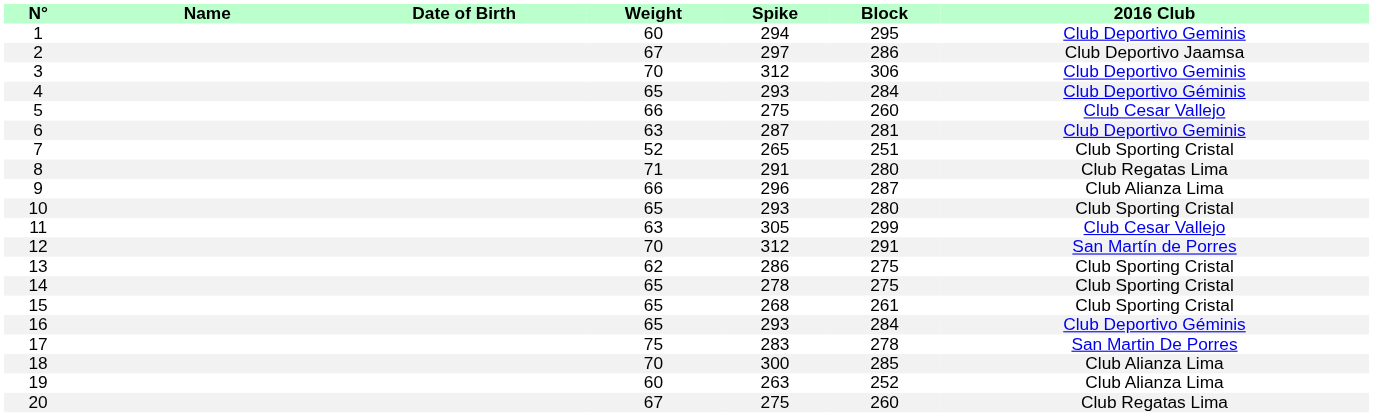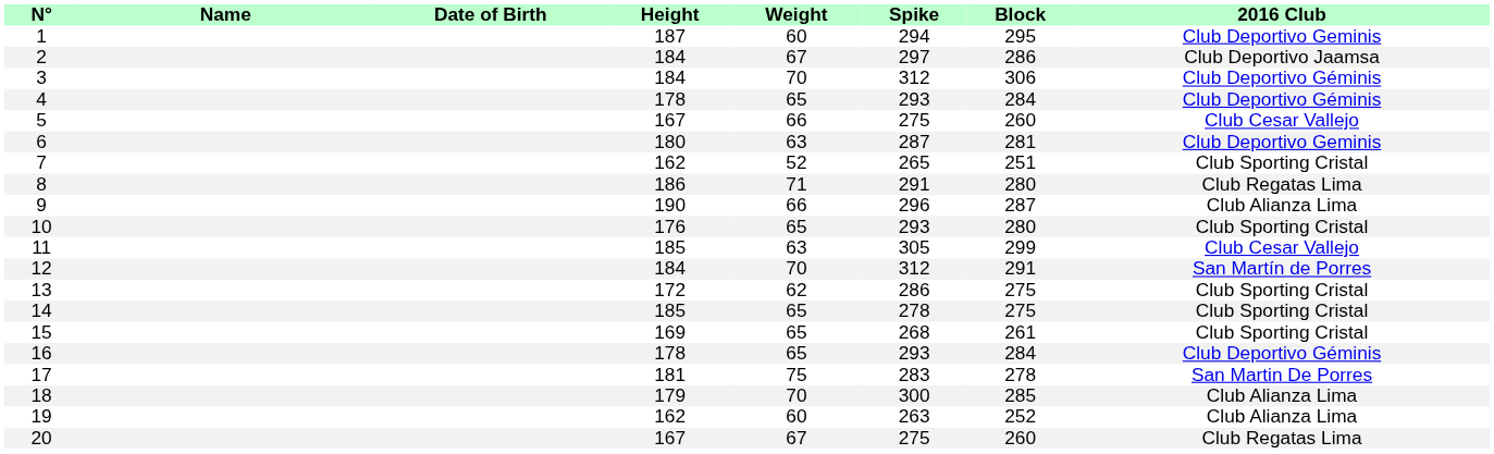+ column: Height | 187 | 184 | 184 | 178 | 167 | 180 | 162 | 186 | 190 | 176 | 185 | 184 | 172 | 185 | 169 | 178 | 181 | 179 | 162 | 167
3 | 2016 Club: Club Deportivo Geminis -> Club Deportivo Géminis
